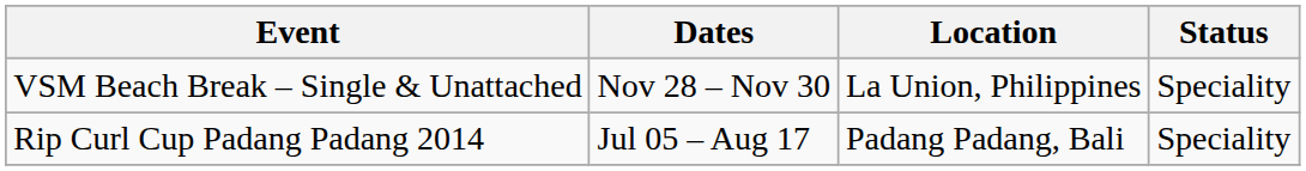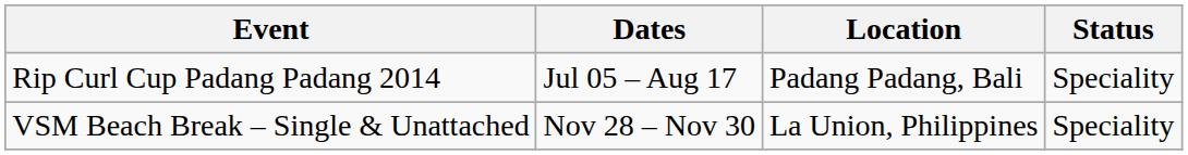rows swapped: Rip Curl Cup Padang Padang 2014 <-> VSM Beach Break – Single & Unattached
